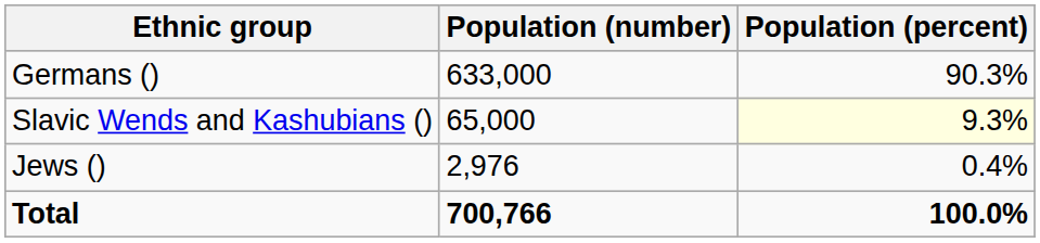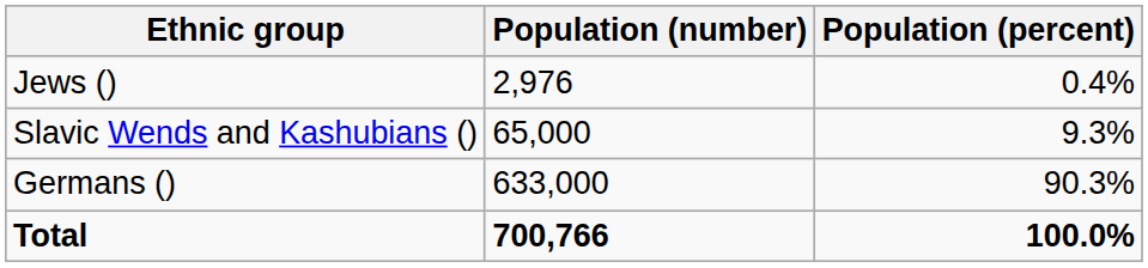rows swapped: Germans () <-> Jews ()
Slavic Wends and Kashubians () | Population (percent): lightyellow background -> no background
